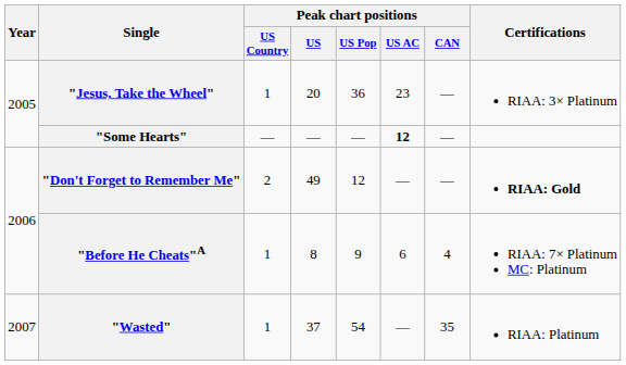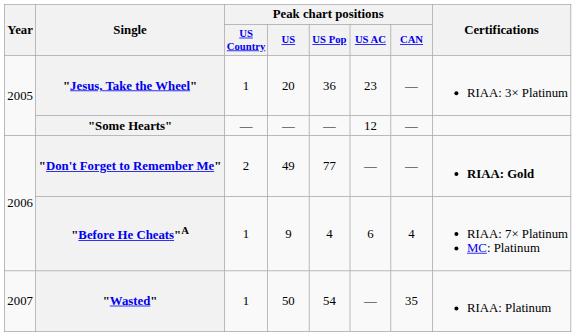"Some Hearts" | Peak chart positions / US AC: bold -> normal
"Don't Forget to Remember Me" | Peak chart positions / US Pop: 12 -> 77
"Before He Cheats"A | Peak chart positions / US: 8 -> 9
"Before He Cheats"A | Peak chart positions / US Pop: 9 -> 4
"Wasted" | Peak chart positions / US: 37 -> 50
